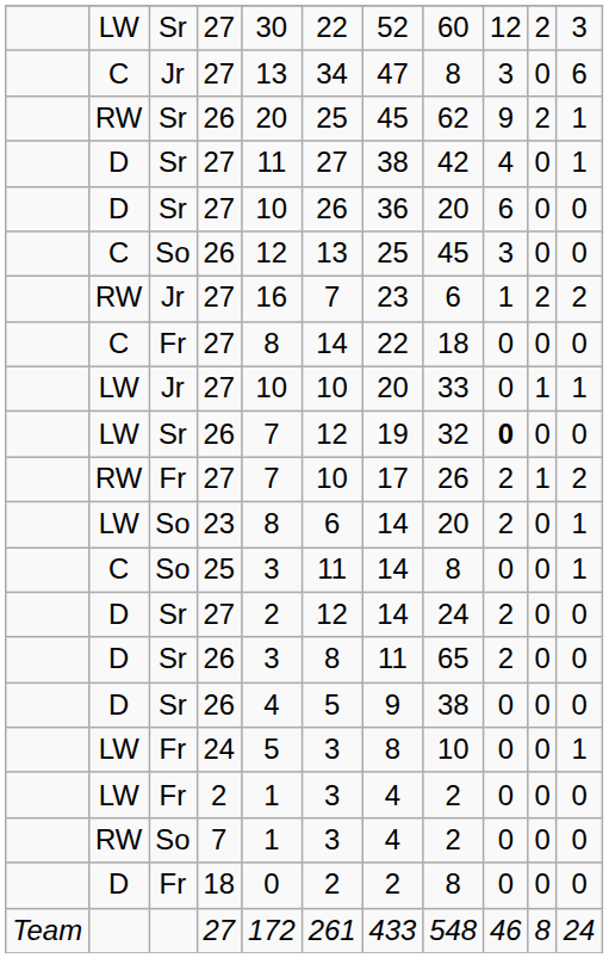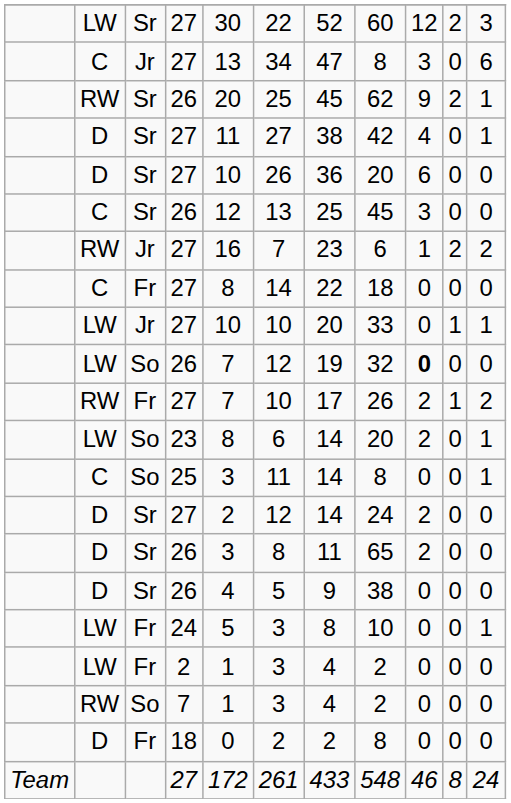C / 26 | column 3: So -> Sr
LW / 26 | column 3: Sr -> So
